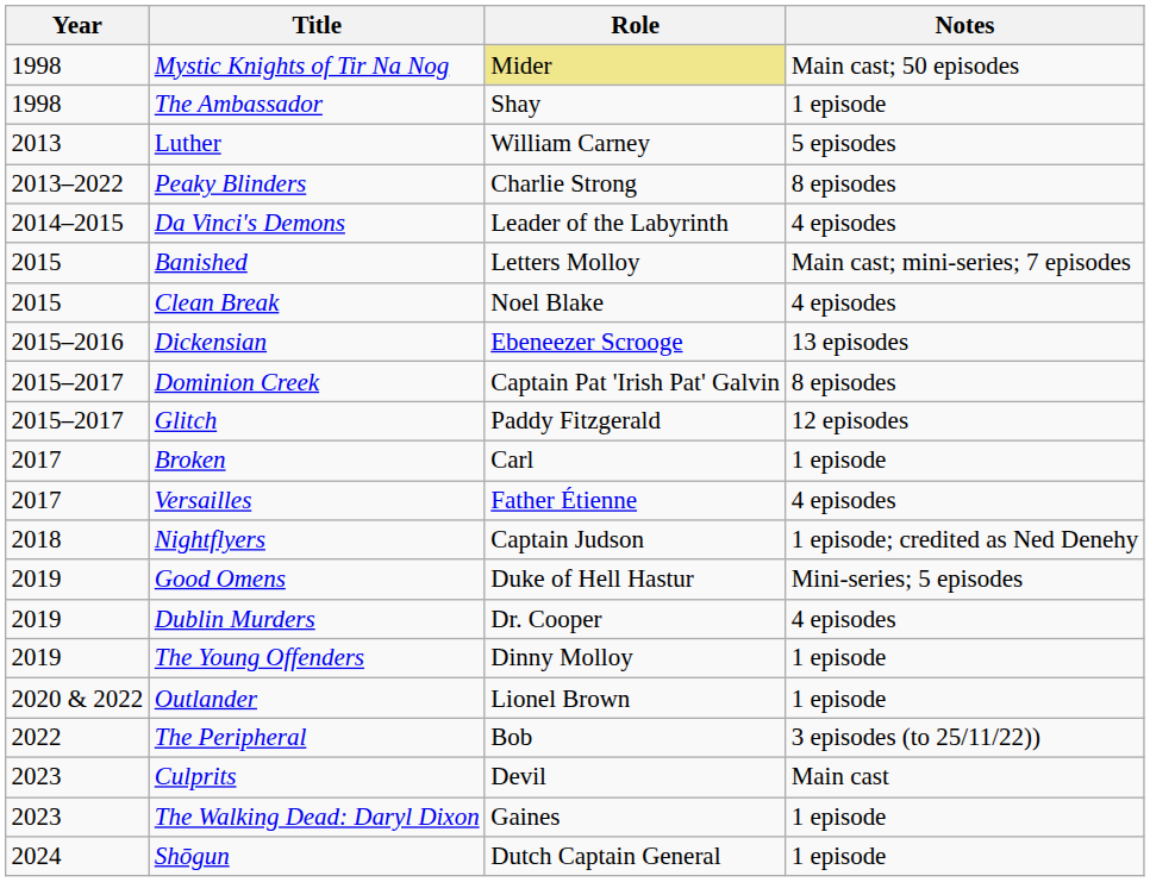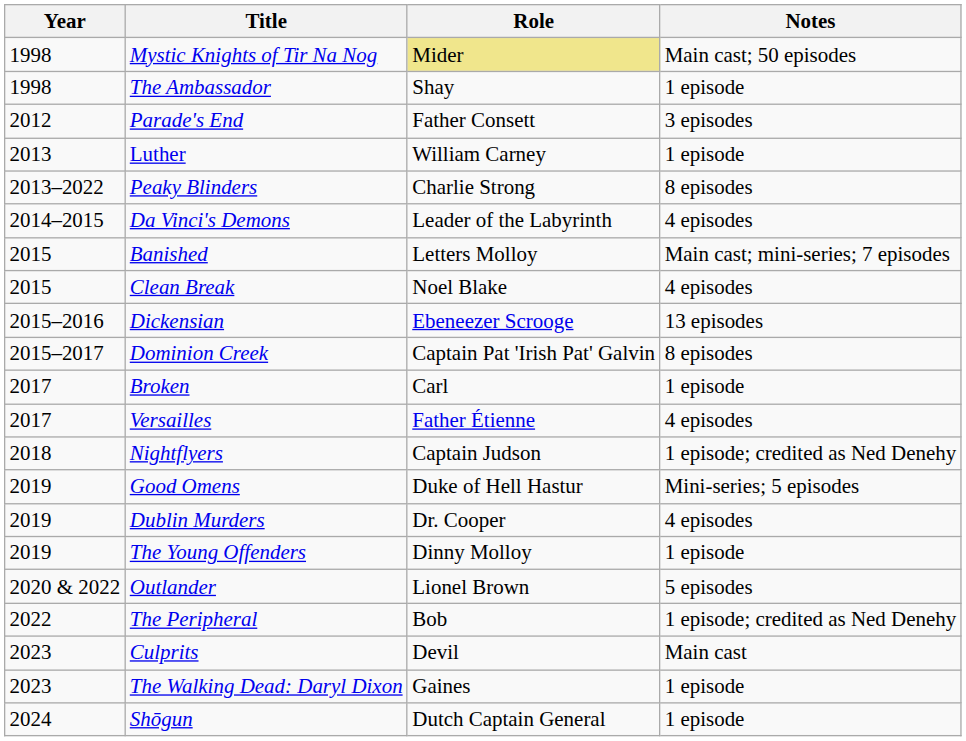+ row: 2012 | Parade's End | Father Consett | 3 episodes
Luther | Notes: 5 episodes -> 1 episode
- row: 2015–2017 | Glitch | Paddy Fitzgerald | 12 episodes
Outlander | Notes: 1 episode -> 5 episodes
The Peripheral | Notes: 3 episodes (to 25/11/22)) -> 1 episode; credited as Ned Denehy
